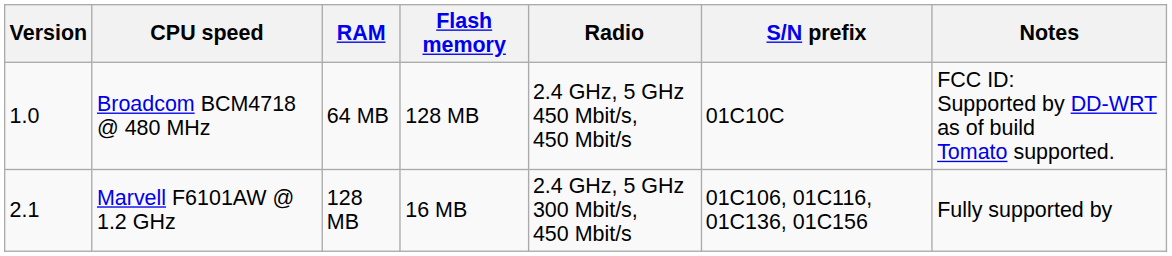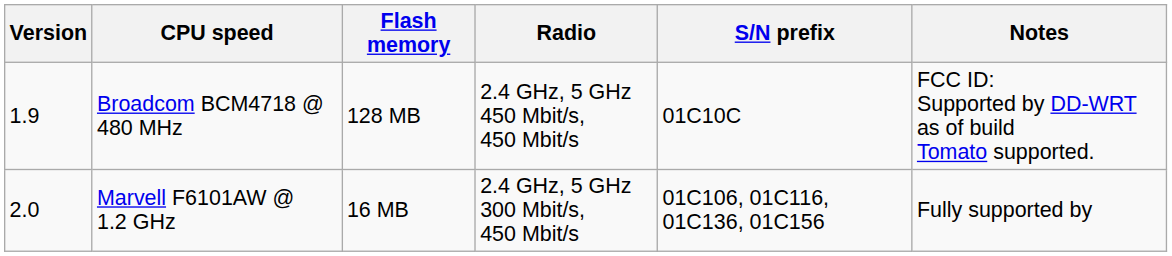- column: RAM | 64 MB | 128 MB
Broadcom BCM4718 @ 480 MHz | Version: 1.0 -> 1.9
Marvell F6101AW @ 1.2 GHz | Version: 2.1 -> 2.0
